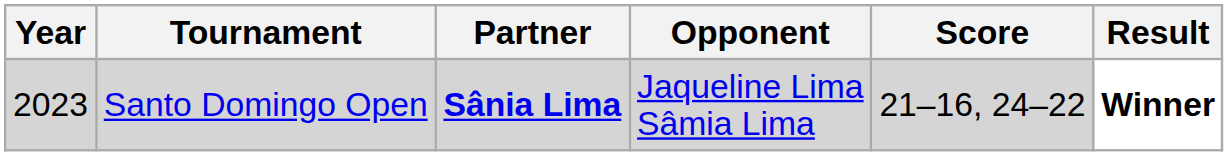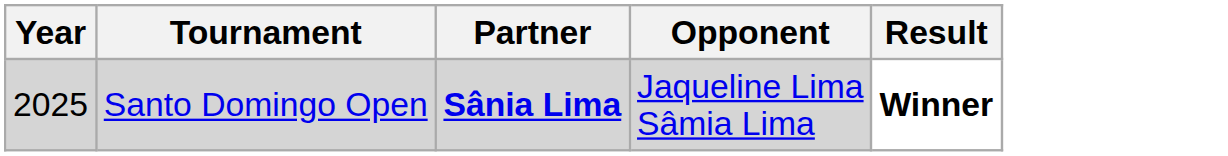- column: Score | 21–16, 24–22
Santo Domingo Open | Year: 2023 -> 2025
